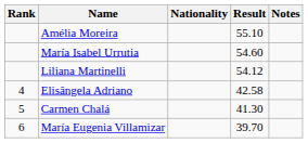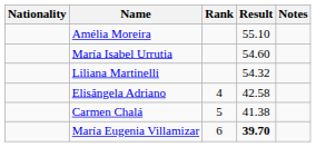columns swapped: Rank <-> Nationality
Liliana Martinelli | Result: 54.12 -> 54.32
Carmen Chalá | Result: 41.30 -> 41.38
María Eugenia Villamizar | Result: normal -> bold
